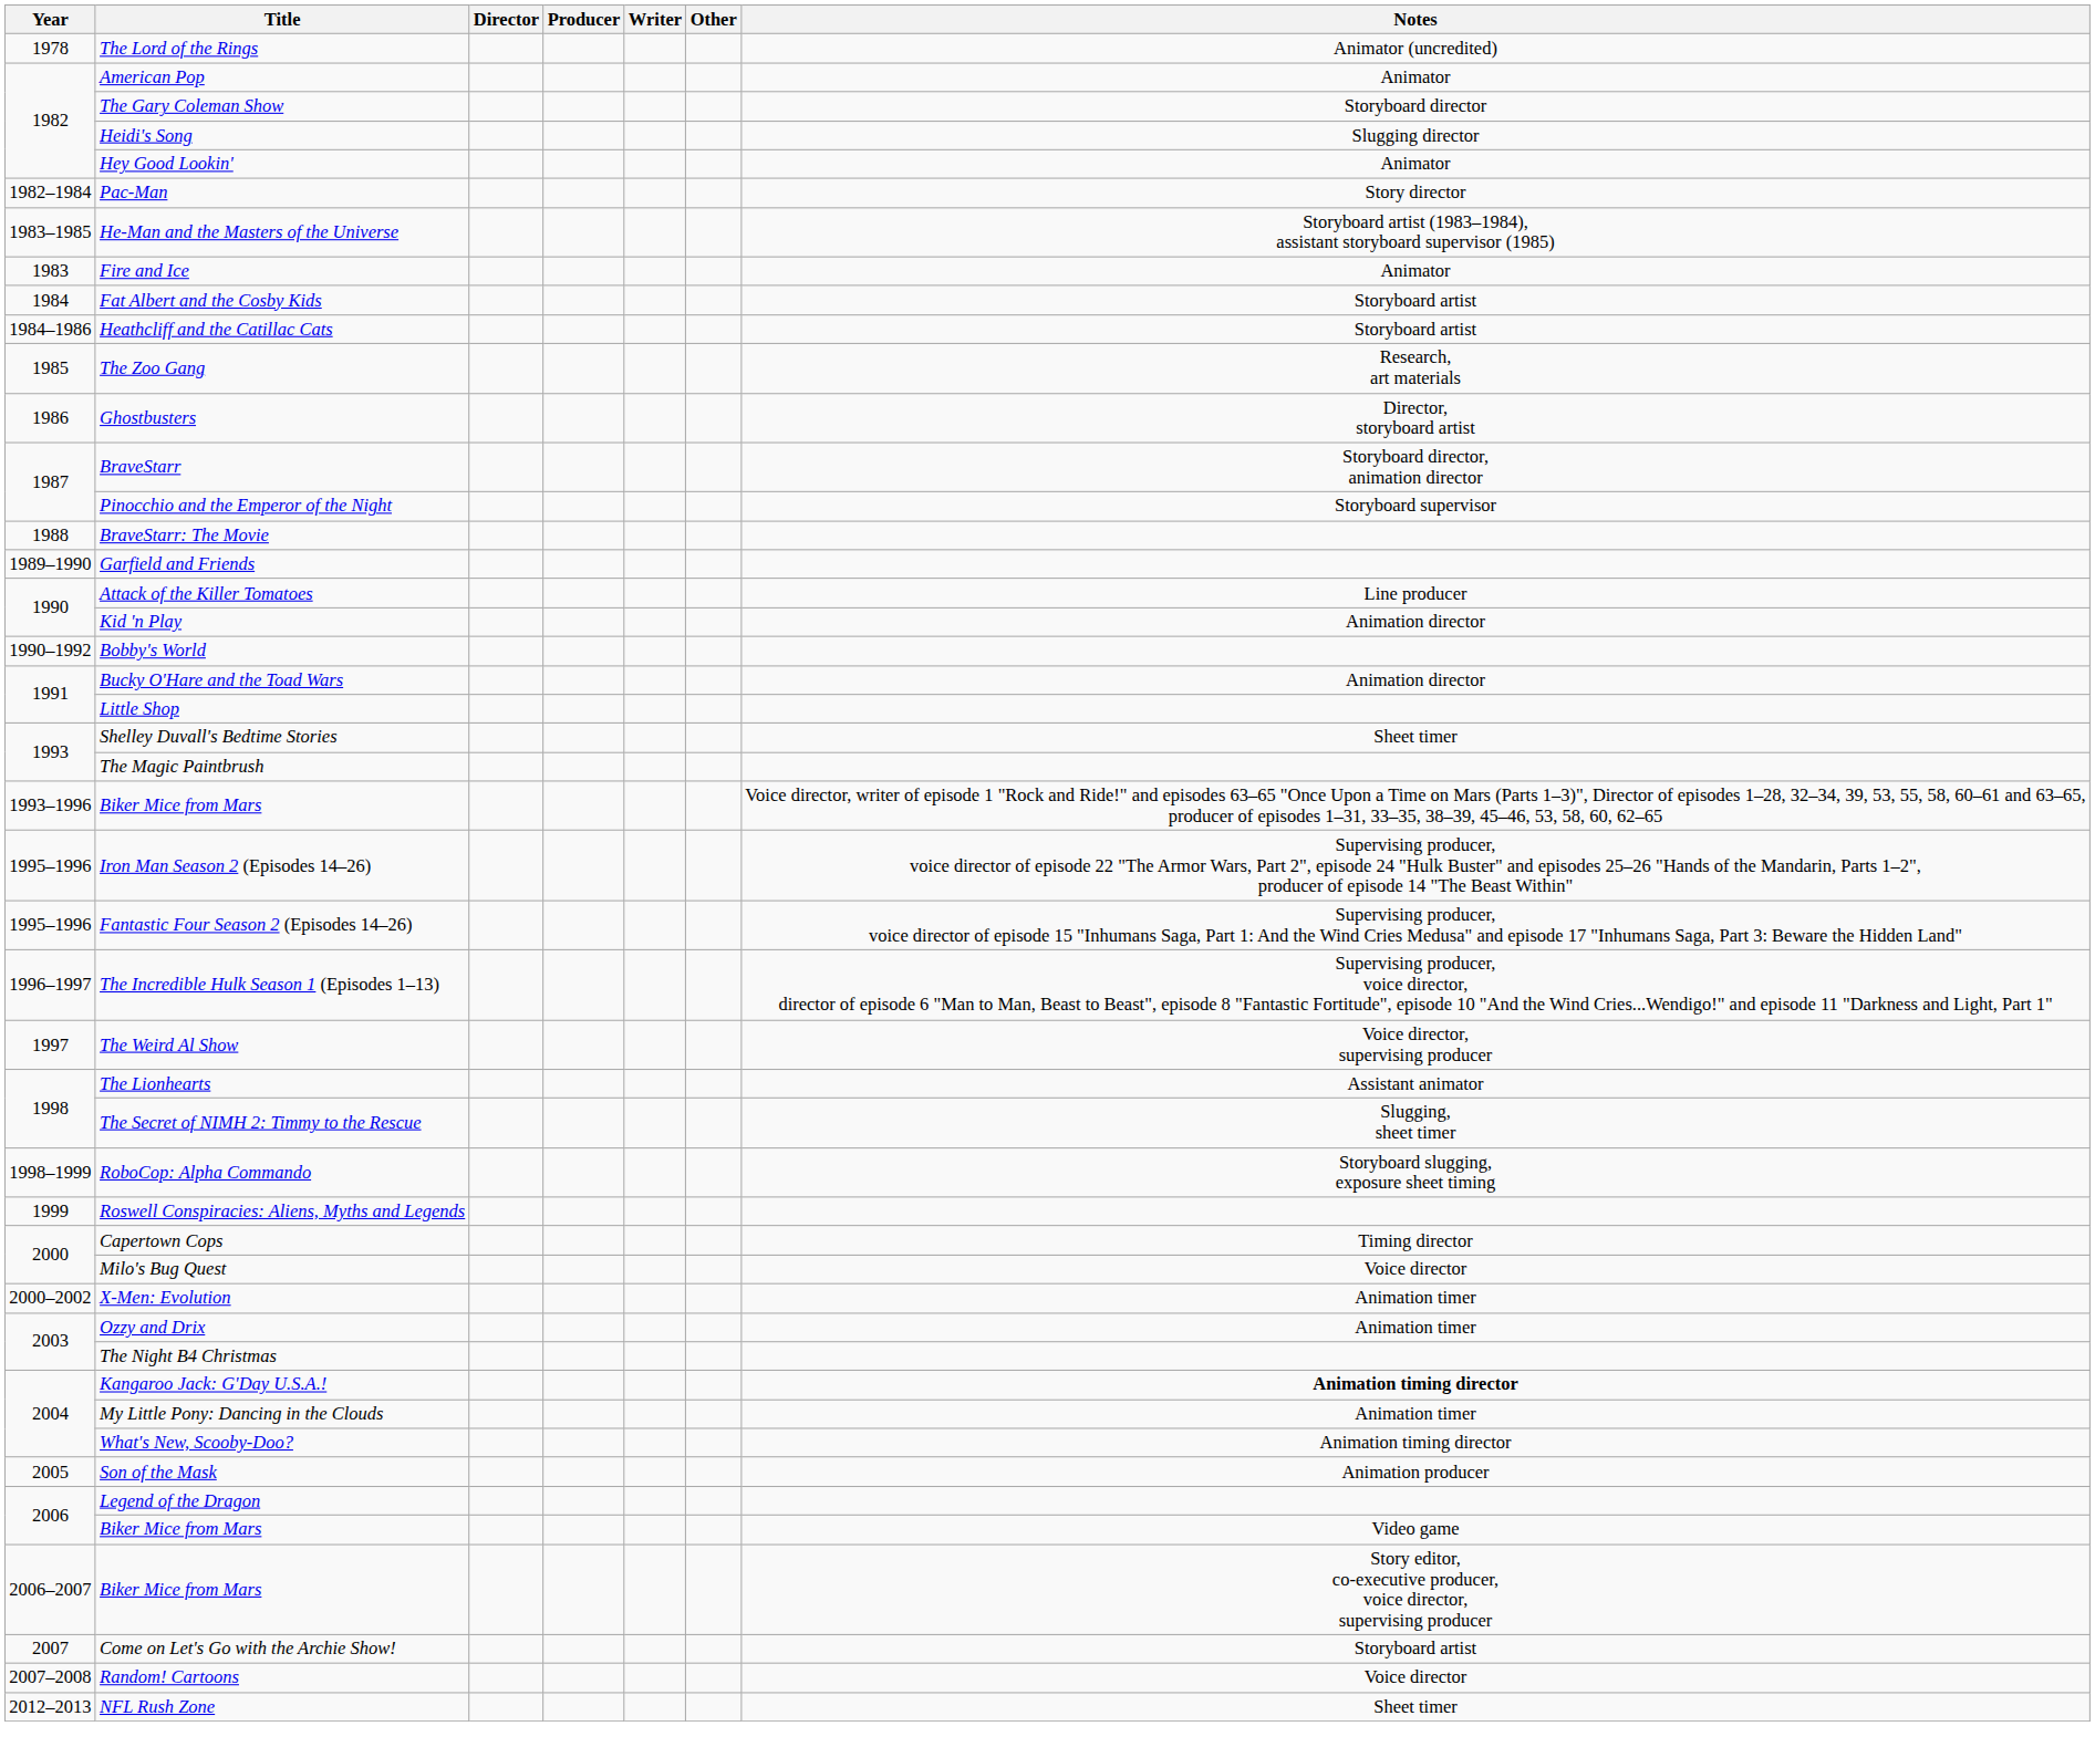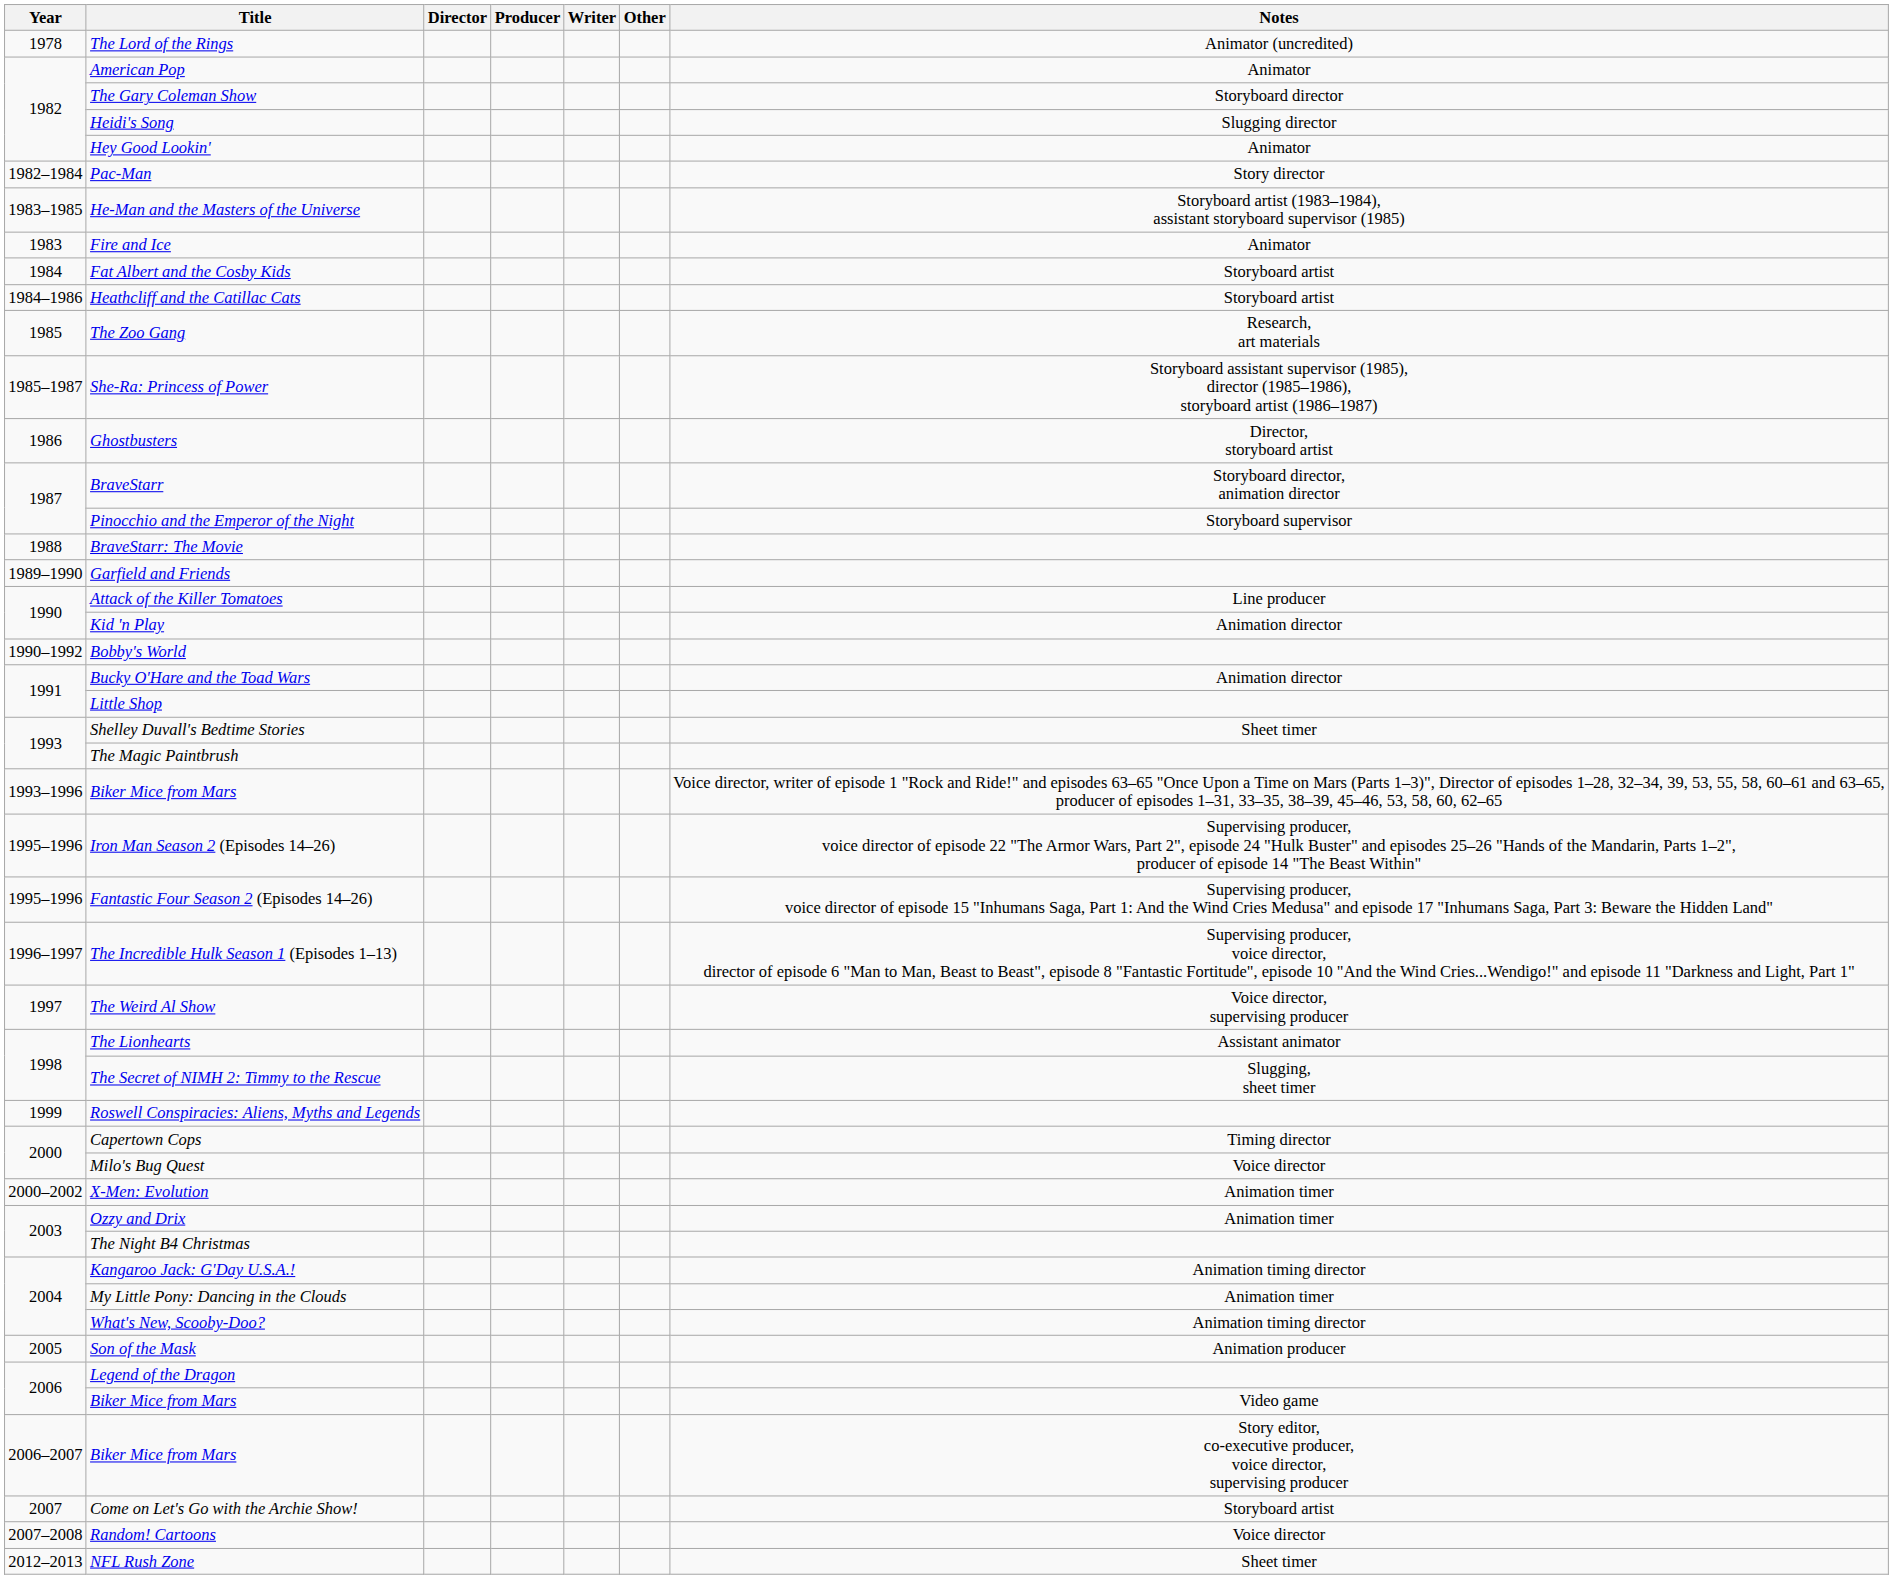+ row: 1985–1987 | She-Ra: Princess of Power | Storyboard assistant supervisor (1985), director (1985–1986), storyboard artist (1986–1987)
- row: 1998–1999 | RoboCop: Alpha Commando | Storyboard slugging, exposure sheet timing
Kangaroo Jack: G'Day U.S.A.! | Notes: bold -> normal
